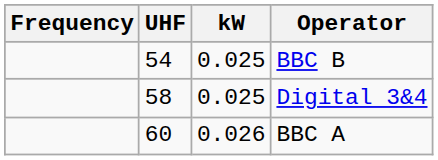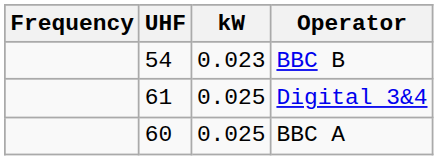BBC B | kW: 0.025 -> 0.023
Digital 3&4 | UHF: 58 -> 61
BBC A | kW: 0.026 -> 0.025
